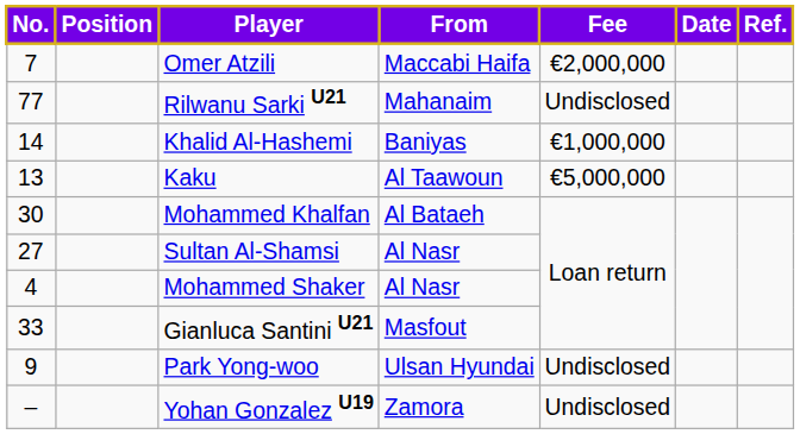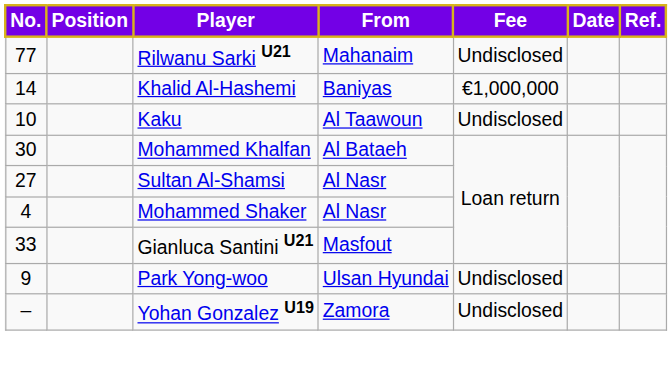- row: 7 | Omer Atzili | Maccabi Haifa | €2,000,000
Kaku | No.: 13 -> 10
Kaku | Fee: €5,000,000 -> Undisclosed
